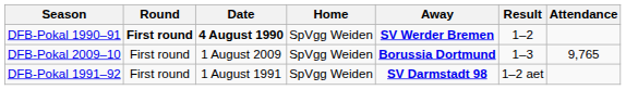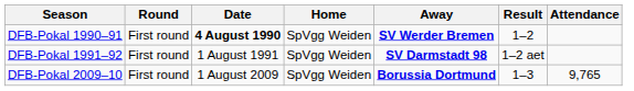DFB-Pokal 1990–91 | Round: bold -> normal
rows swapped: DFB-Pokal 1991–92 <-> DFB-Pokal 2009–10
